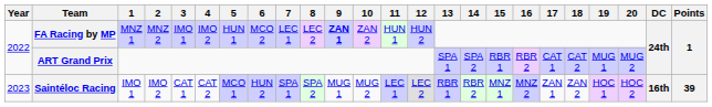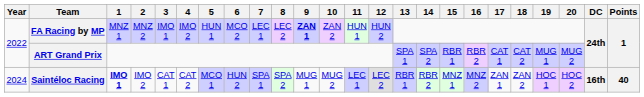Saintéloc Racing | Year: 2023 -> 2024
Saintéloc Racing | 1: normal -> bold
Saintéloc Racing | Points: 39 -> 40
